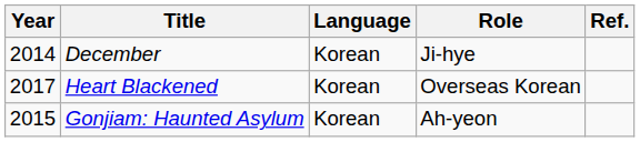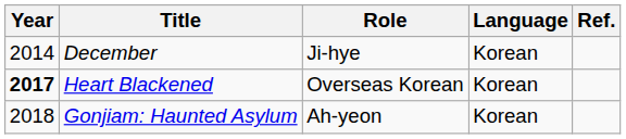columns swapped: Role <-> Language
Heart Blackened | Year: normal -> bold
Gonjiam: Haunted Asylum | Year: 2015 -> 2018
